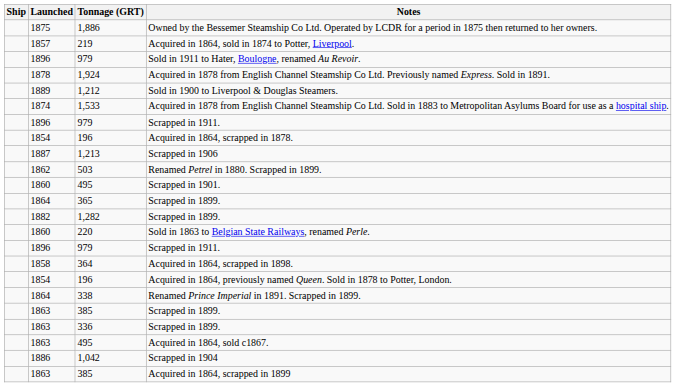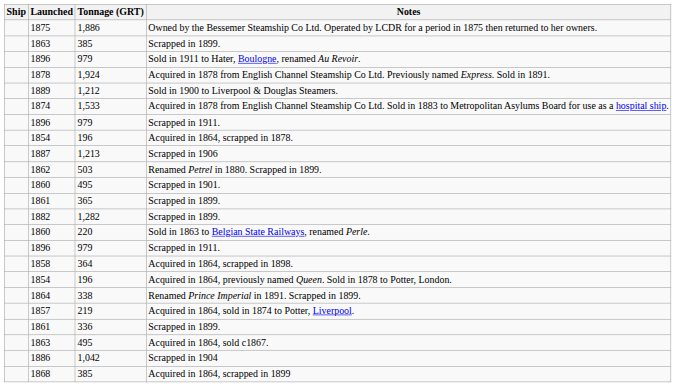rows swapped: 385 / Scrapped in 1899. <-> Acquired in 1864, sold in 1874 to Potter, Liverpool.
365 / Scrapped in 1899. | Launched: 1864 -> 1861
336 / Scrapped in 1899. | Launched: 1863 -> 1861
Acquired in 1864, scrapped in 1899 | Launched: 1863 -> 1868
